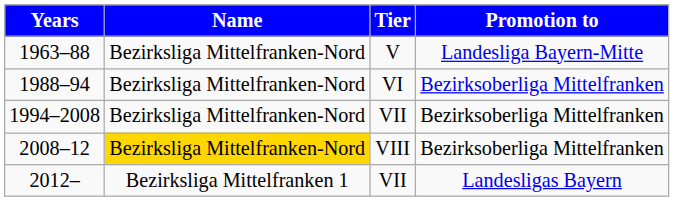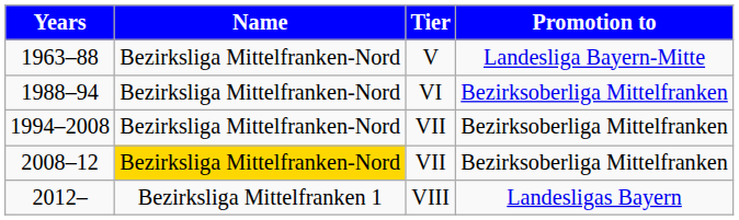2008–12 | Tier: VIII -> VII
2012– | Tier: VII -> VIII
